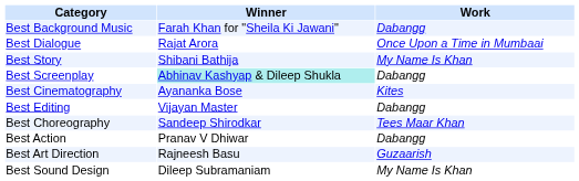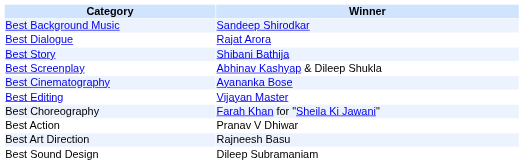- column: Work | Dabangg | Once Upon a Time in Mumbaai | My Name Is Khan | Dabangg | Kites | Dabangg | Tees Maar Khan | Dabangg | Guzaarish | My Name Is Khan
Best Background Music | Winner: Farah Khan for "Sheila Ki Jawani" -> Sandeep Shirodkar
Best Screenplay | Winner: paleturquoise background -> no background
Best Choreography | Winner: Sandeep Shirodkar -> Farah Khan for "Sheila Ki Jawani"
